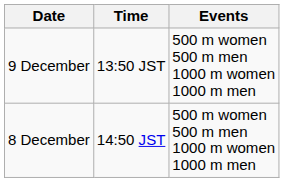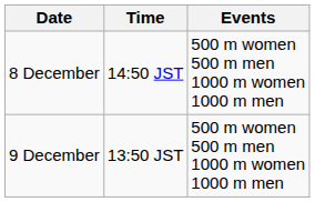rows swapped: 8 December <-> 9 December
